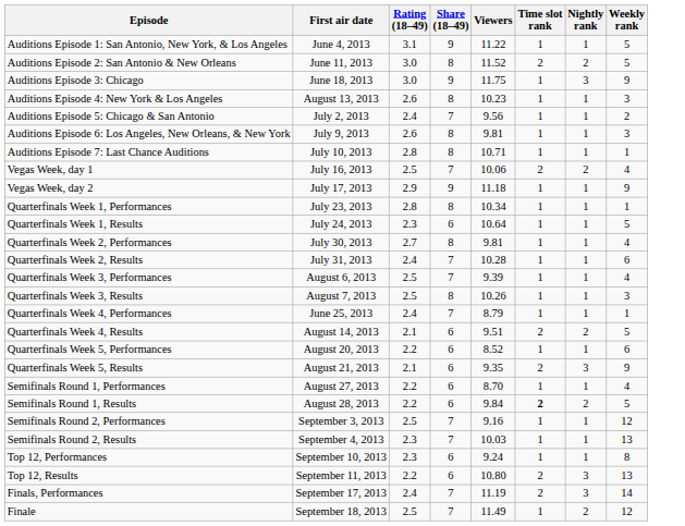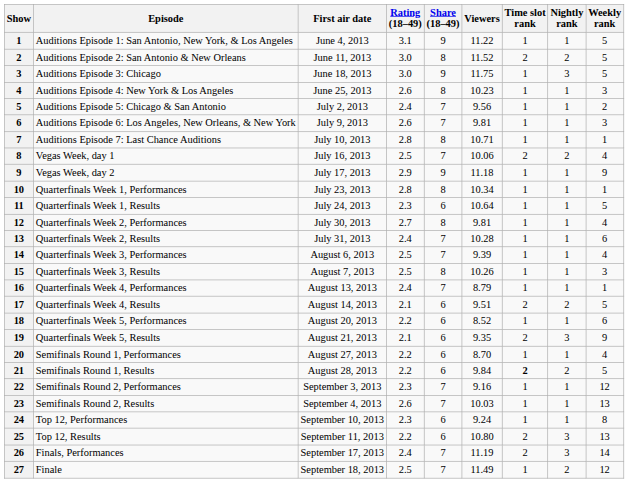+ column: Show | 1 | 2 | 3 | 4 | 5 | 6 | 7 | 8 | 9 | 10 | 11 | 12 | 13 | 14 | 15 | 16 | 17 | 18 | 19 | 20 | 21 | 22 | 23 | 24 | 25 | 26 | 27
Auditions Episode 3: Chicago | Weekly rank: 9 -> 5
Auditions Episode 4: New York & Los Angeles | First air date: August 13, 2013 -> June 25, 2013
Auditions Episode 6: Los Angeles, New Orleans, & New York | Share (18–49): 8 -> 7
Quarterfinals Week 4, Performances | First air date: June 25, 2013 -> August 13, 2013
Semifinals Round 2, Performances | Rating (18–49): 2.5 -> 2.3
Semifinals Round 2, Results | Rating (18–49): 2.3 -> 2.6
